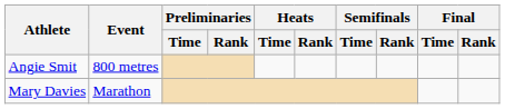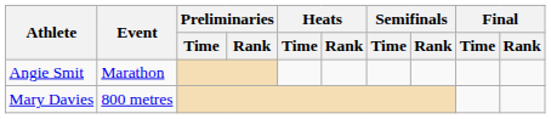Angie Smit | Event: 800 metres -> Marathon
Mary Davies | Event: Marathon -> 800 metres
